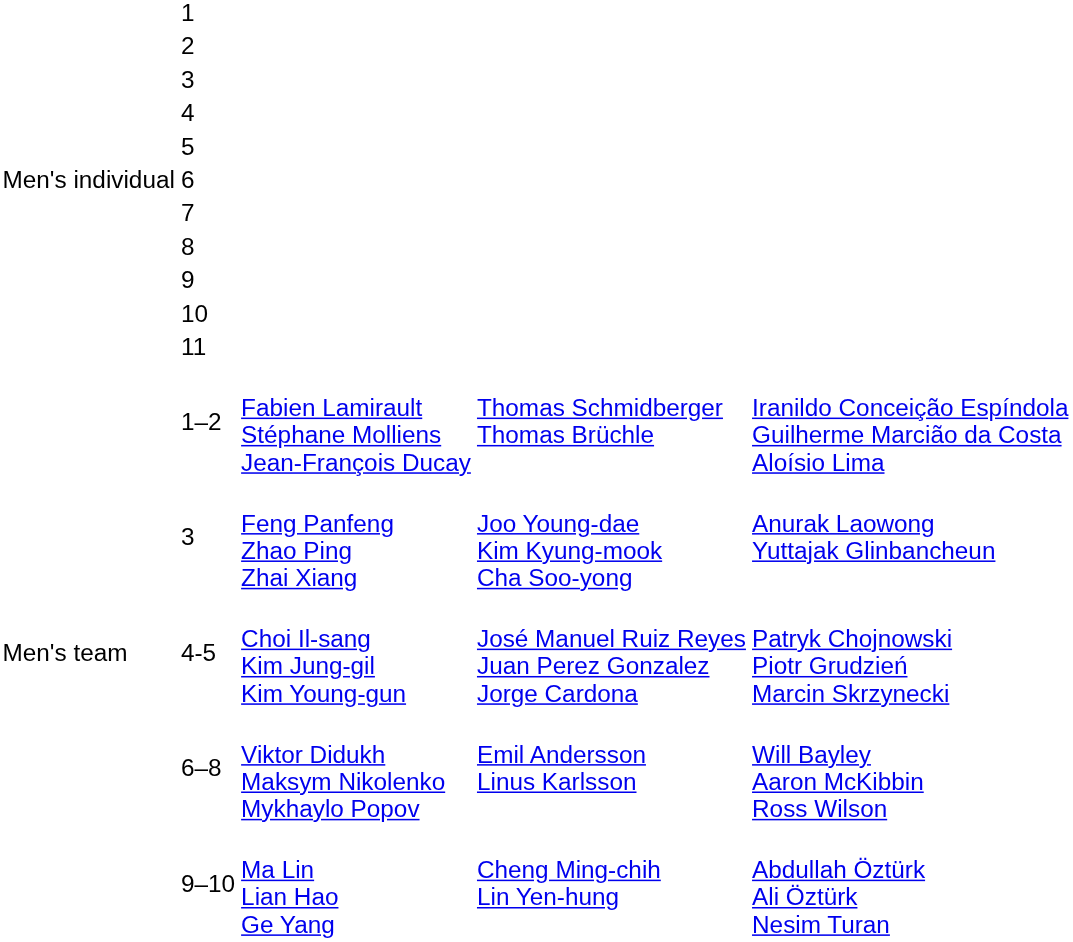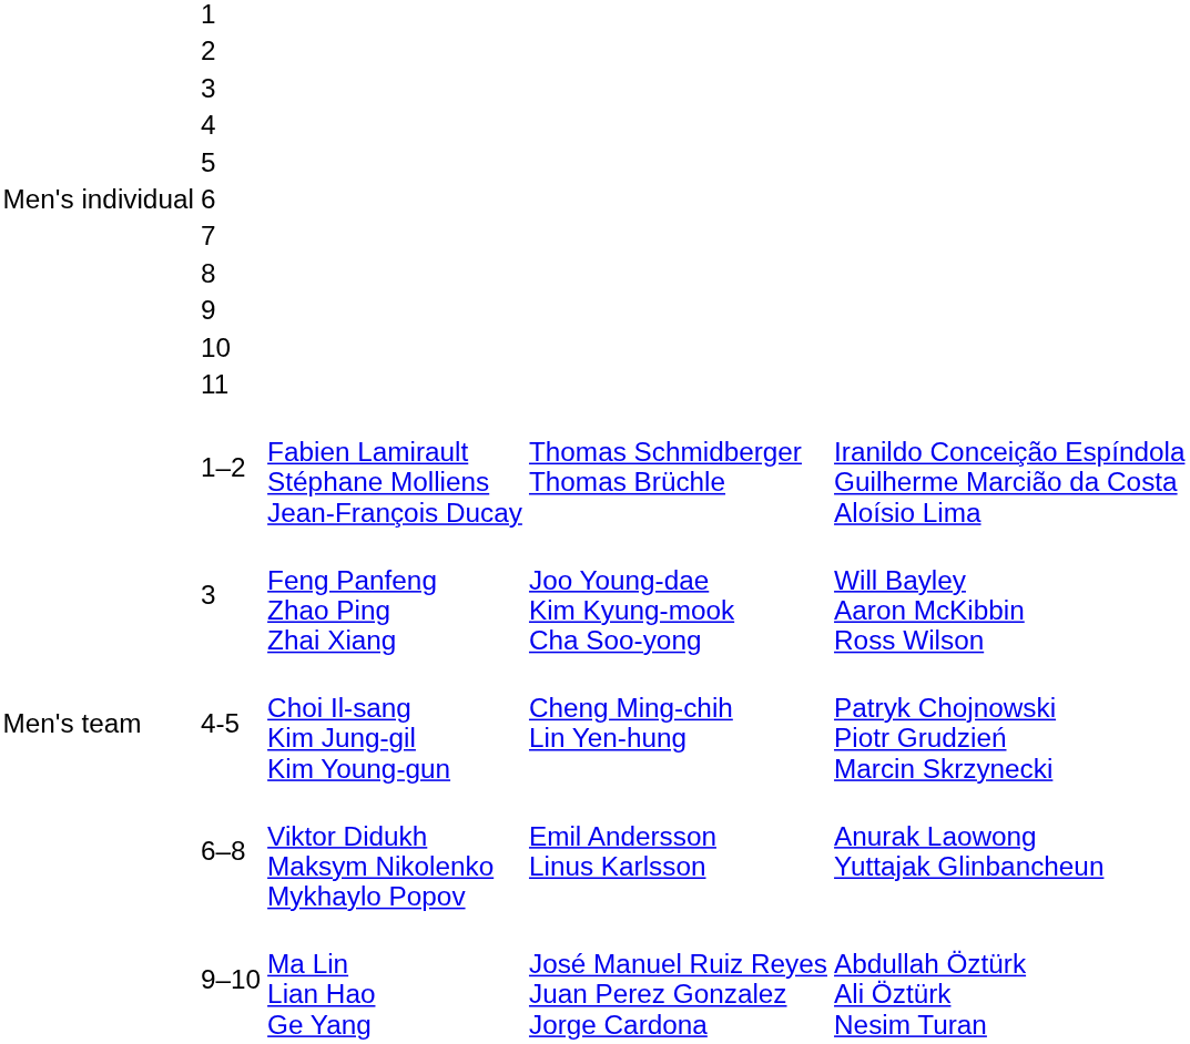3 / Feng Panfeng Zhao Ping Zhai Xiang | column 5: Anurak Laowong Yuttajak Glinbancheun -> Will Bayley Aaron McKibbin Ross Wilson
4-5 | column 4: José Manuel Ruiz Reyes Juan Perez Gonzalez Jorge Cardona -> Cheng Ming-chih Lin Yen-hung
6–8 | column 5: Will Bayley Aaron McKibbin Ross Wilson -> Anurak Laowong Yuttajak Glinbancheun
9–10 | column 4: Cheng Ming-chih Lin Yen-hung -> José Manuel Ruiz Reyes Juan Perez Gonzalez Jorge Cardona
